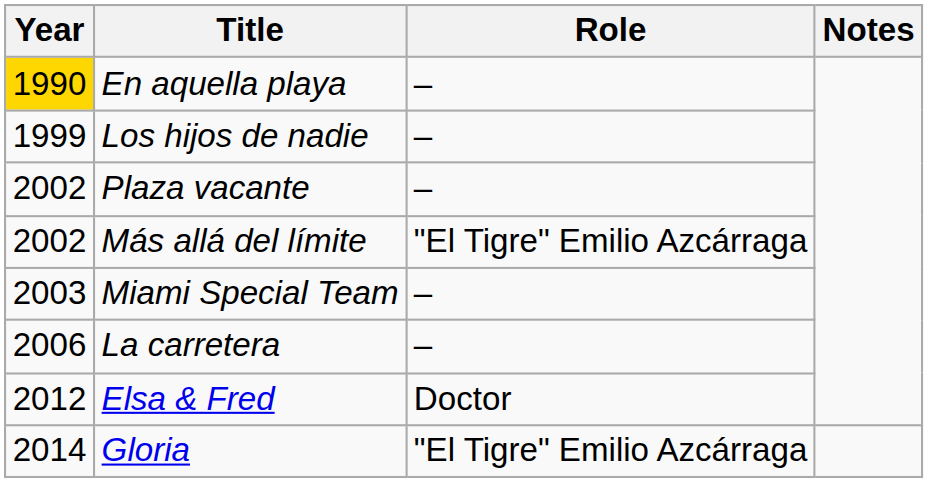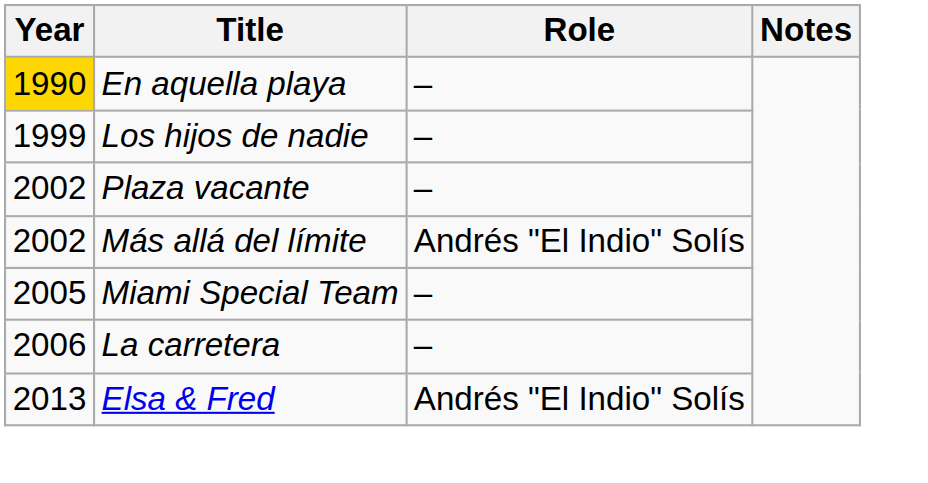Más allá del límite | Role: "El Tigre" Emilio Azcárraga -> Andrés "El Indio" Solís
Miami Special Team | Year: 2003 -> 2005
Elsa & Fred | Year: 2012 -> 2013
Elsa & Fred | Role: Doctor -> Andrés "El Indio" Solís
- row: 2014 | Gloria | "El Tigre" Emilio Azcárraga
